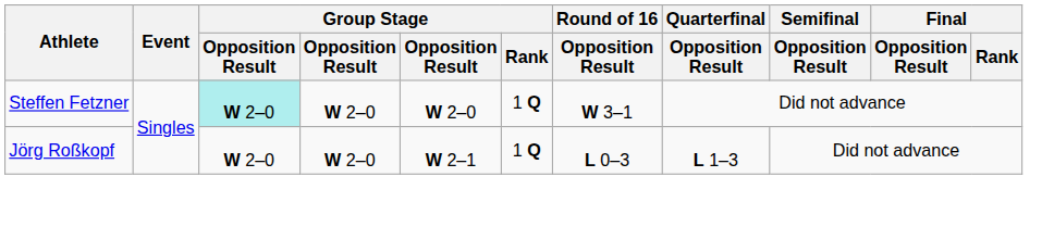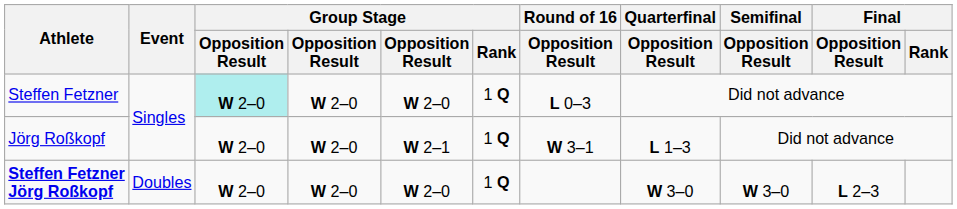Steffen Fetzner | Round of 16 / Opposition Result: W 3–1 -> L 0–3
Jörg Roßkopf | Round of 16 / Opposition Result: L 0–3 -> W 3–1
+ row: Steffen Fetzner Jörg Roßkopf | Doubles | W 2–0 | W 2–0 | W 2–0 | 1 Q | W 3–0 | W 3–0 | L 2–3
